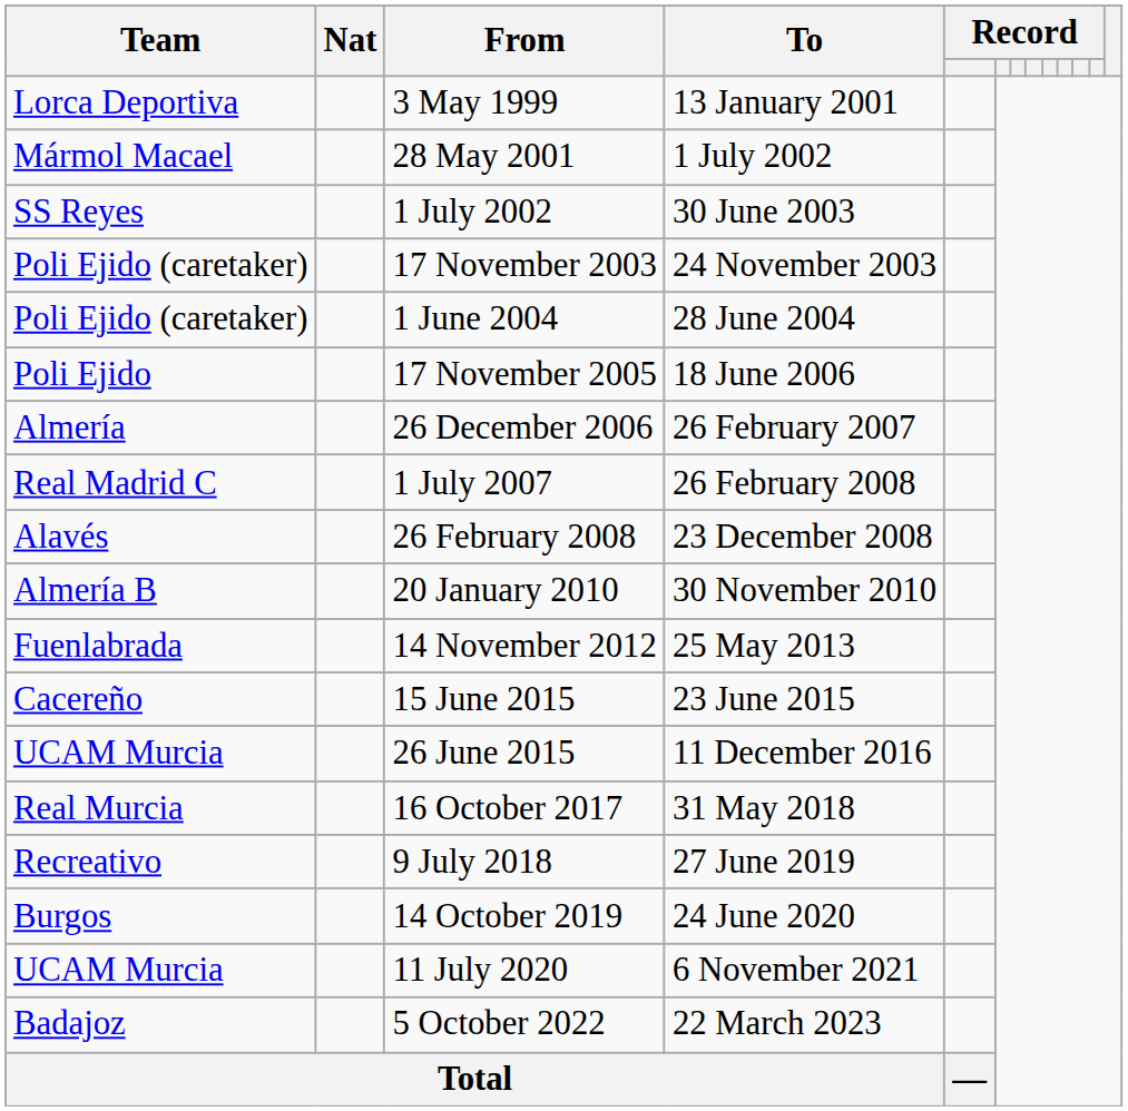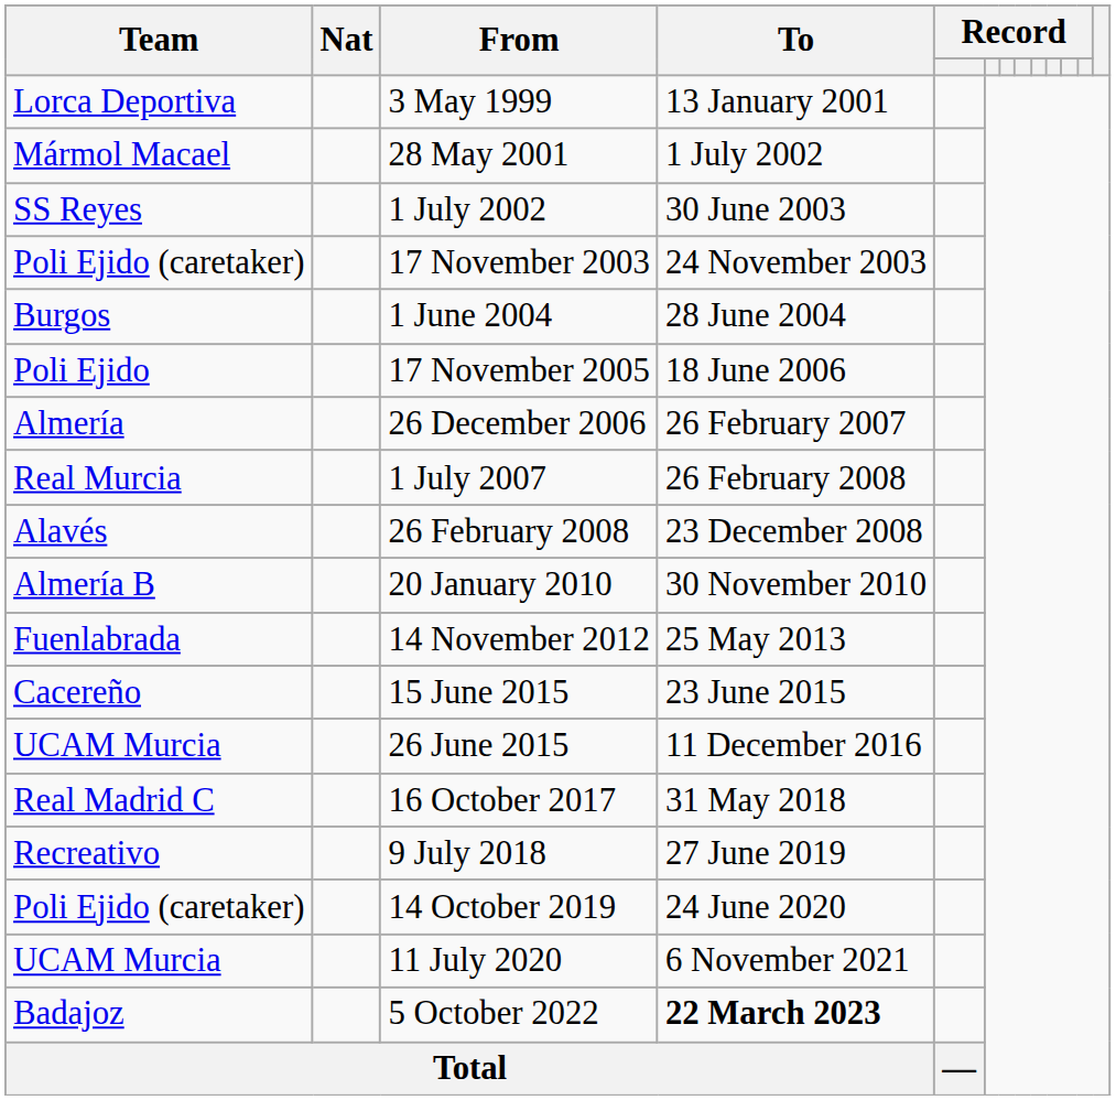1 June 2004 | Team: Poli Ejido (caretaker) -> Burgos
1 July 2007 | Team: Real Madrid C -> Real Murcia
16 October 2017 | Team: Real Murcia -> Real Madrid C
14 October 2019 | Team: Burgos -> Poli Ejido (caretaker)
5 October 2022 | To: normal -> bold
